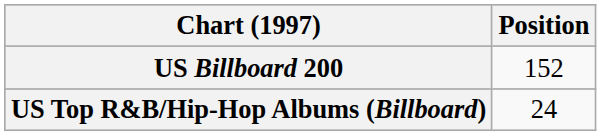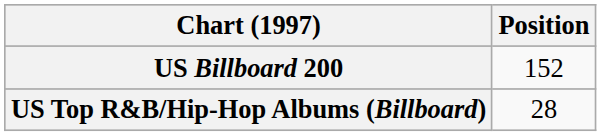US Top R&B/Hip-Hop Albums (Billboard) | Position: 24 -> 28
